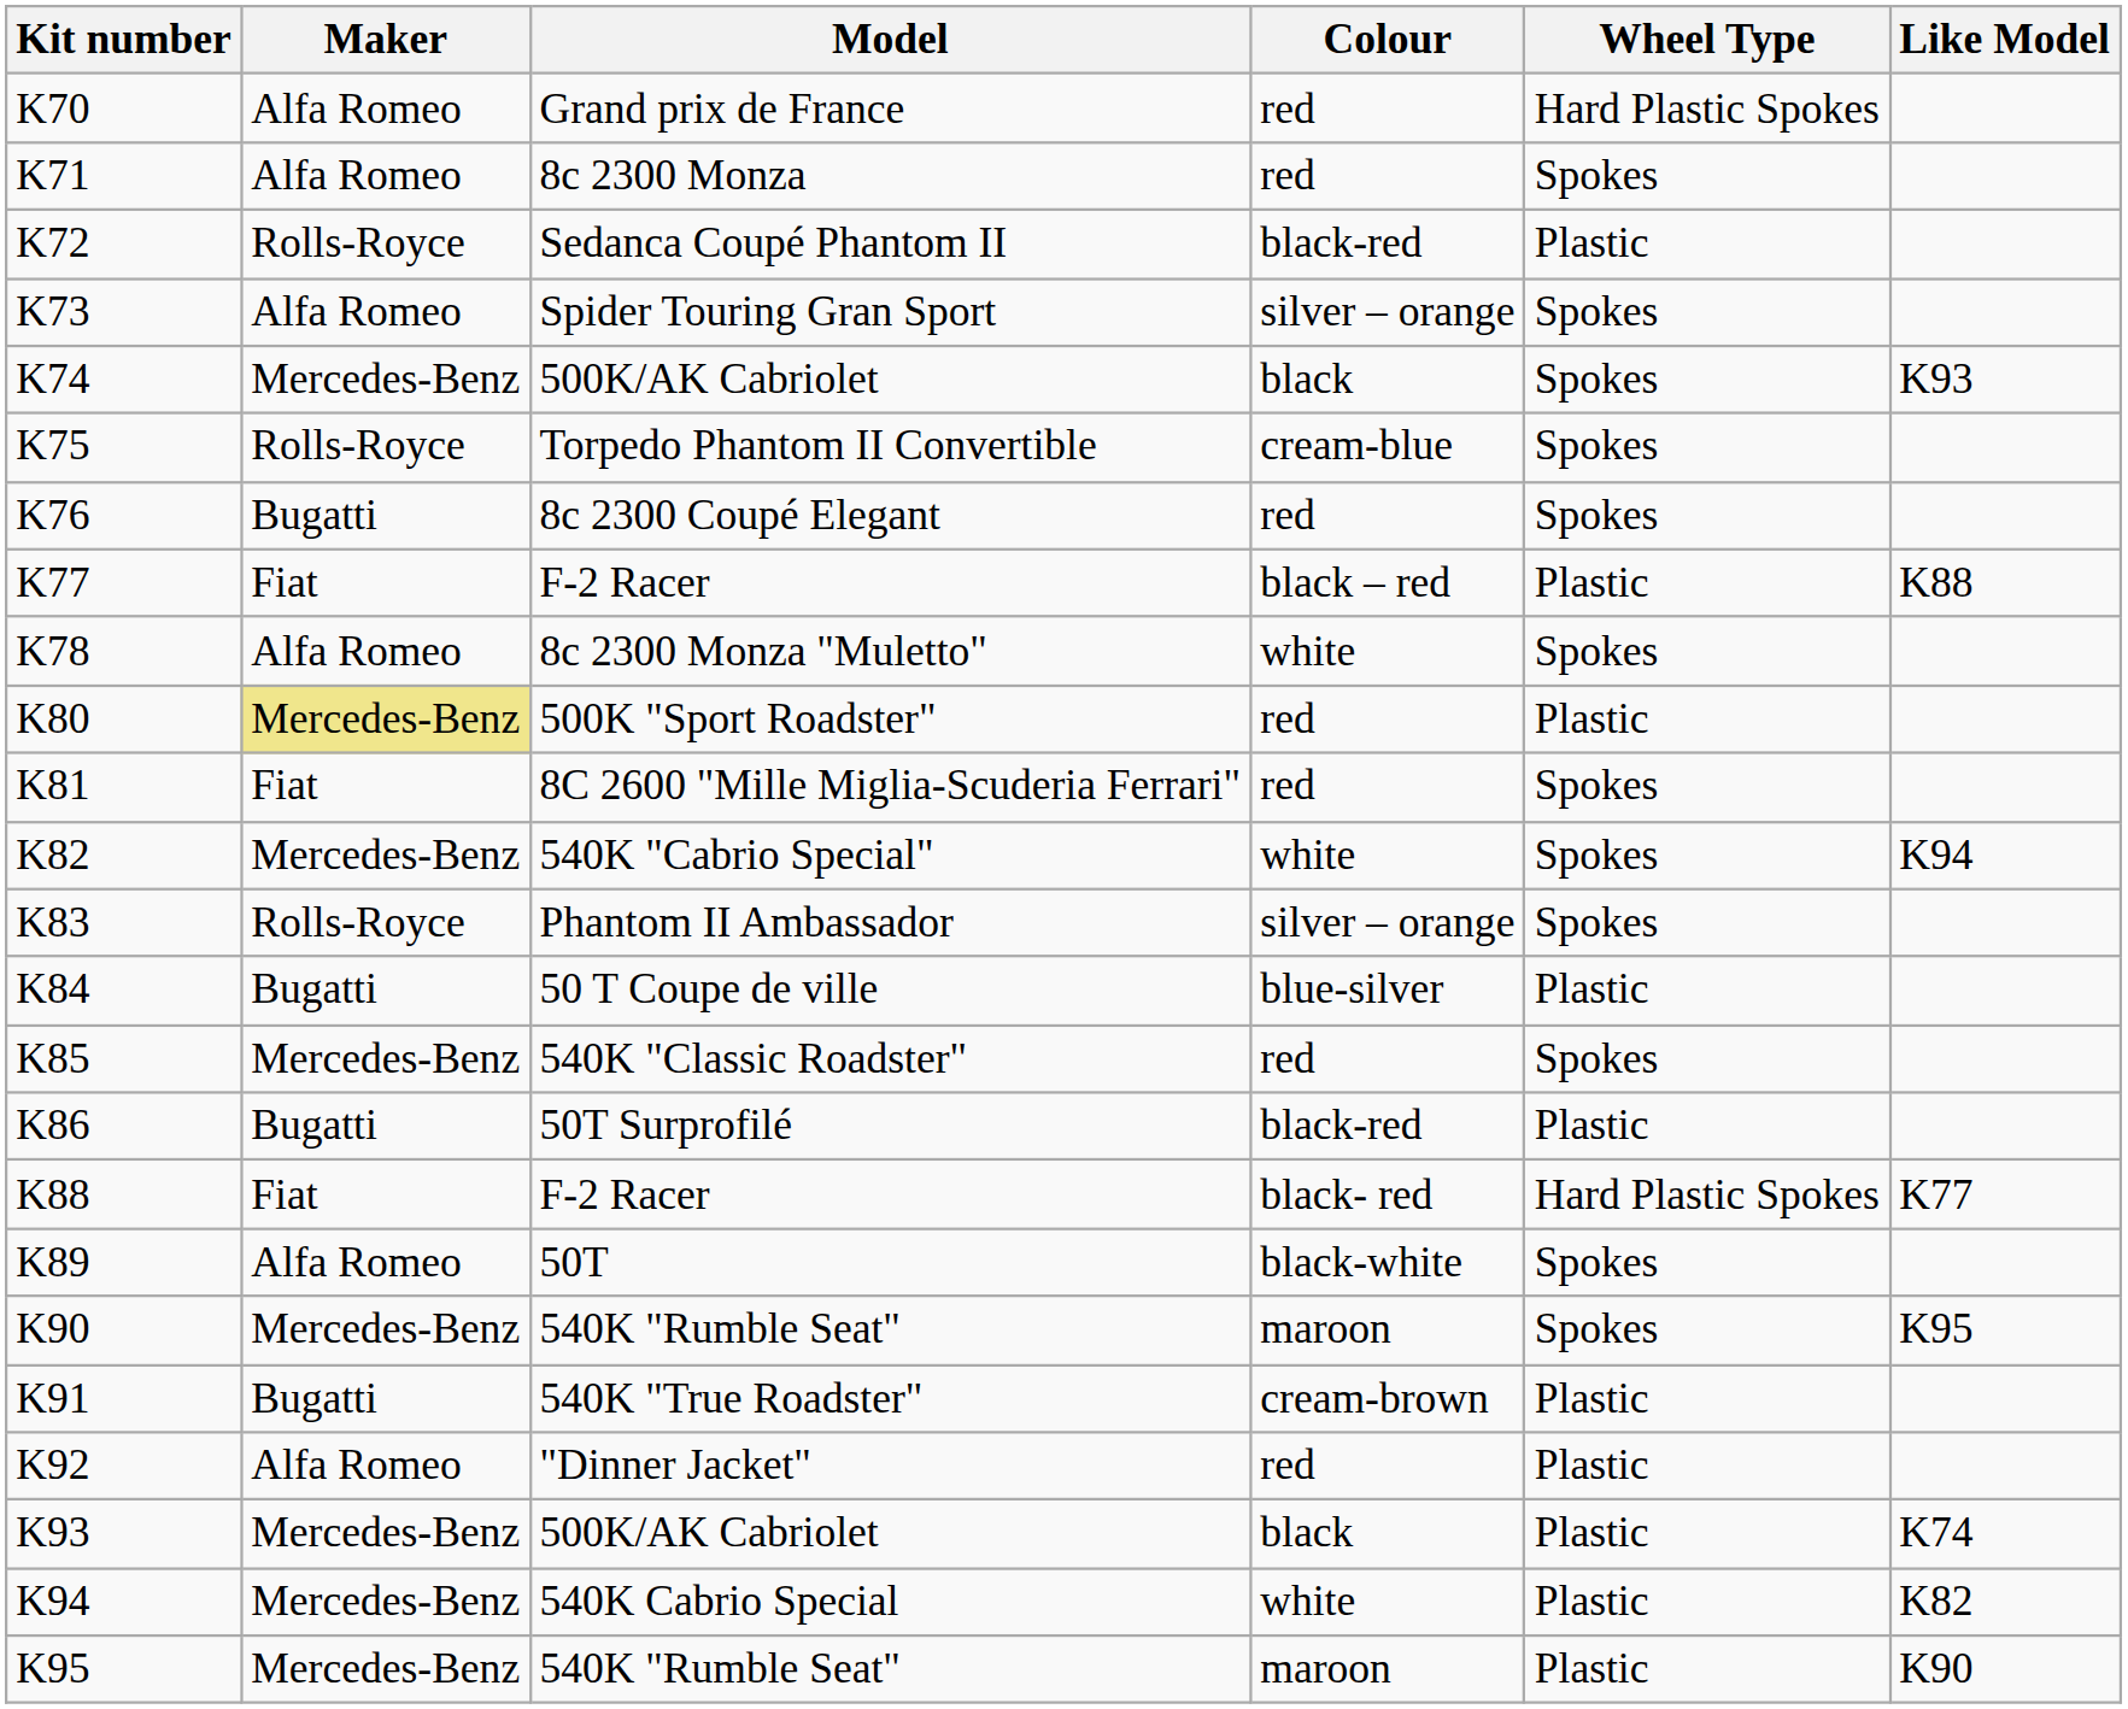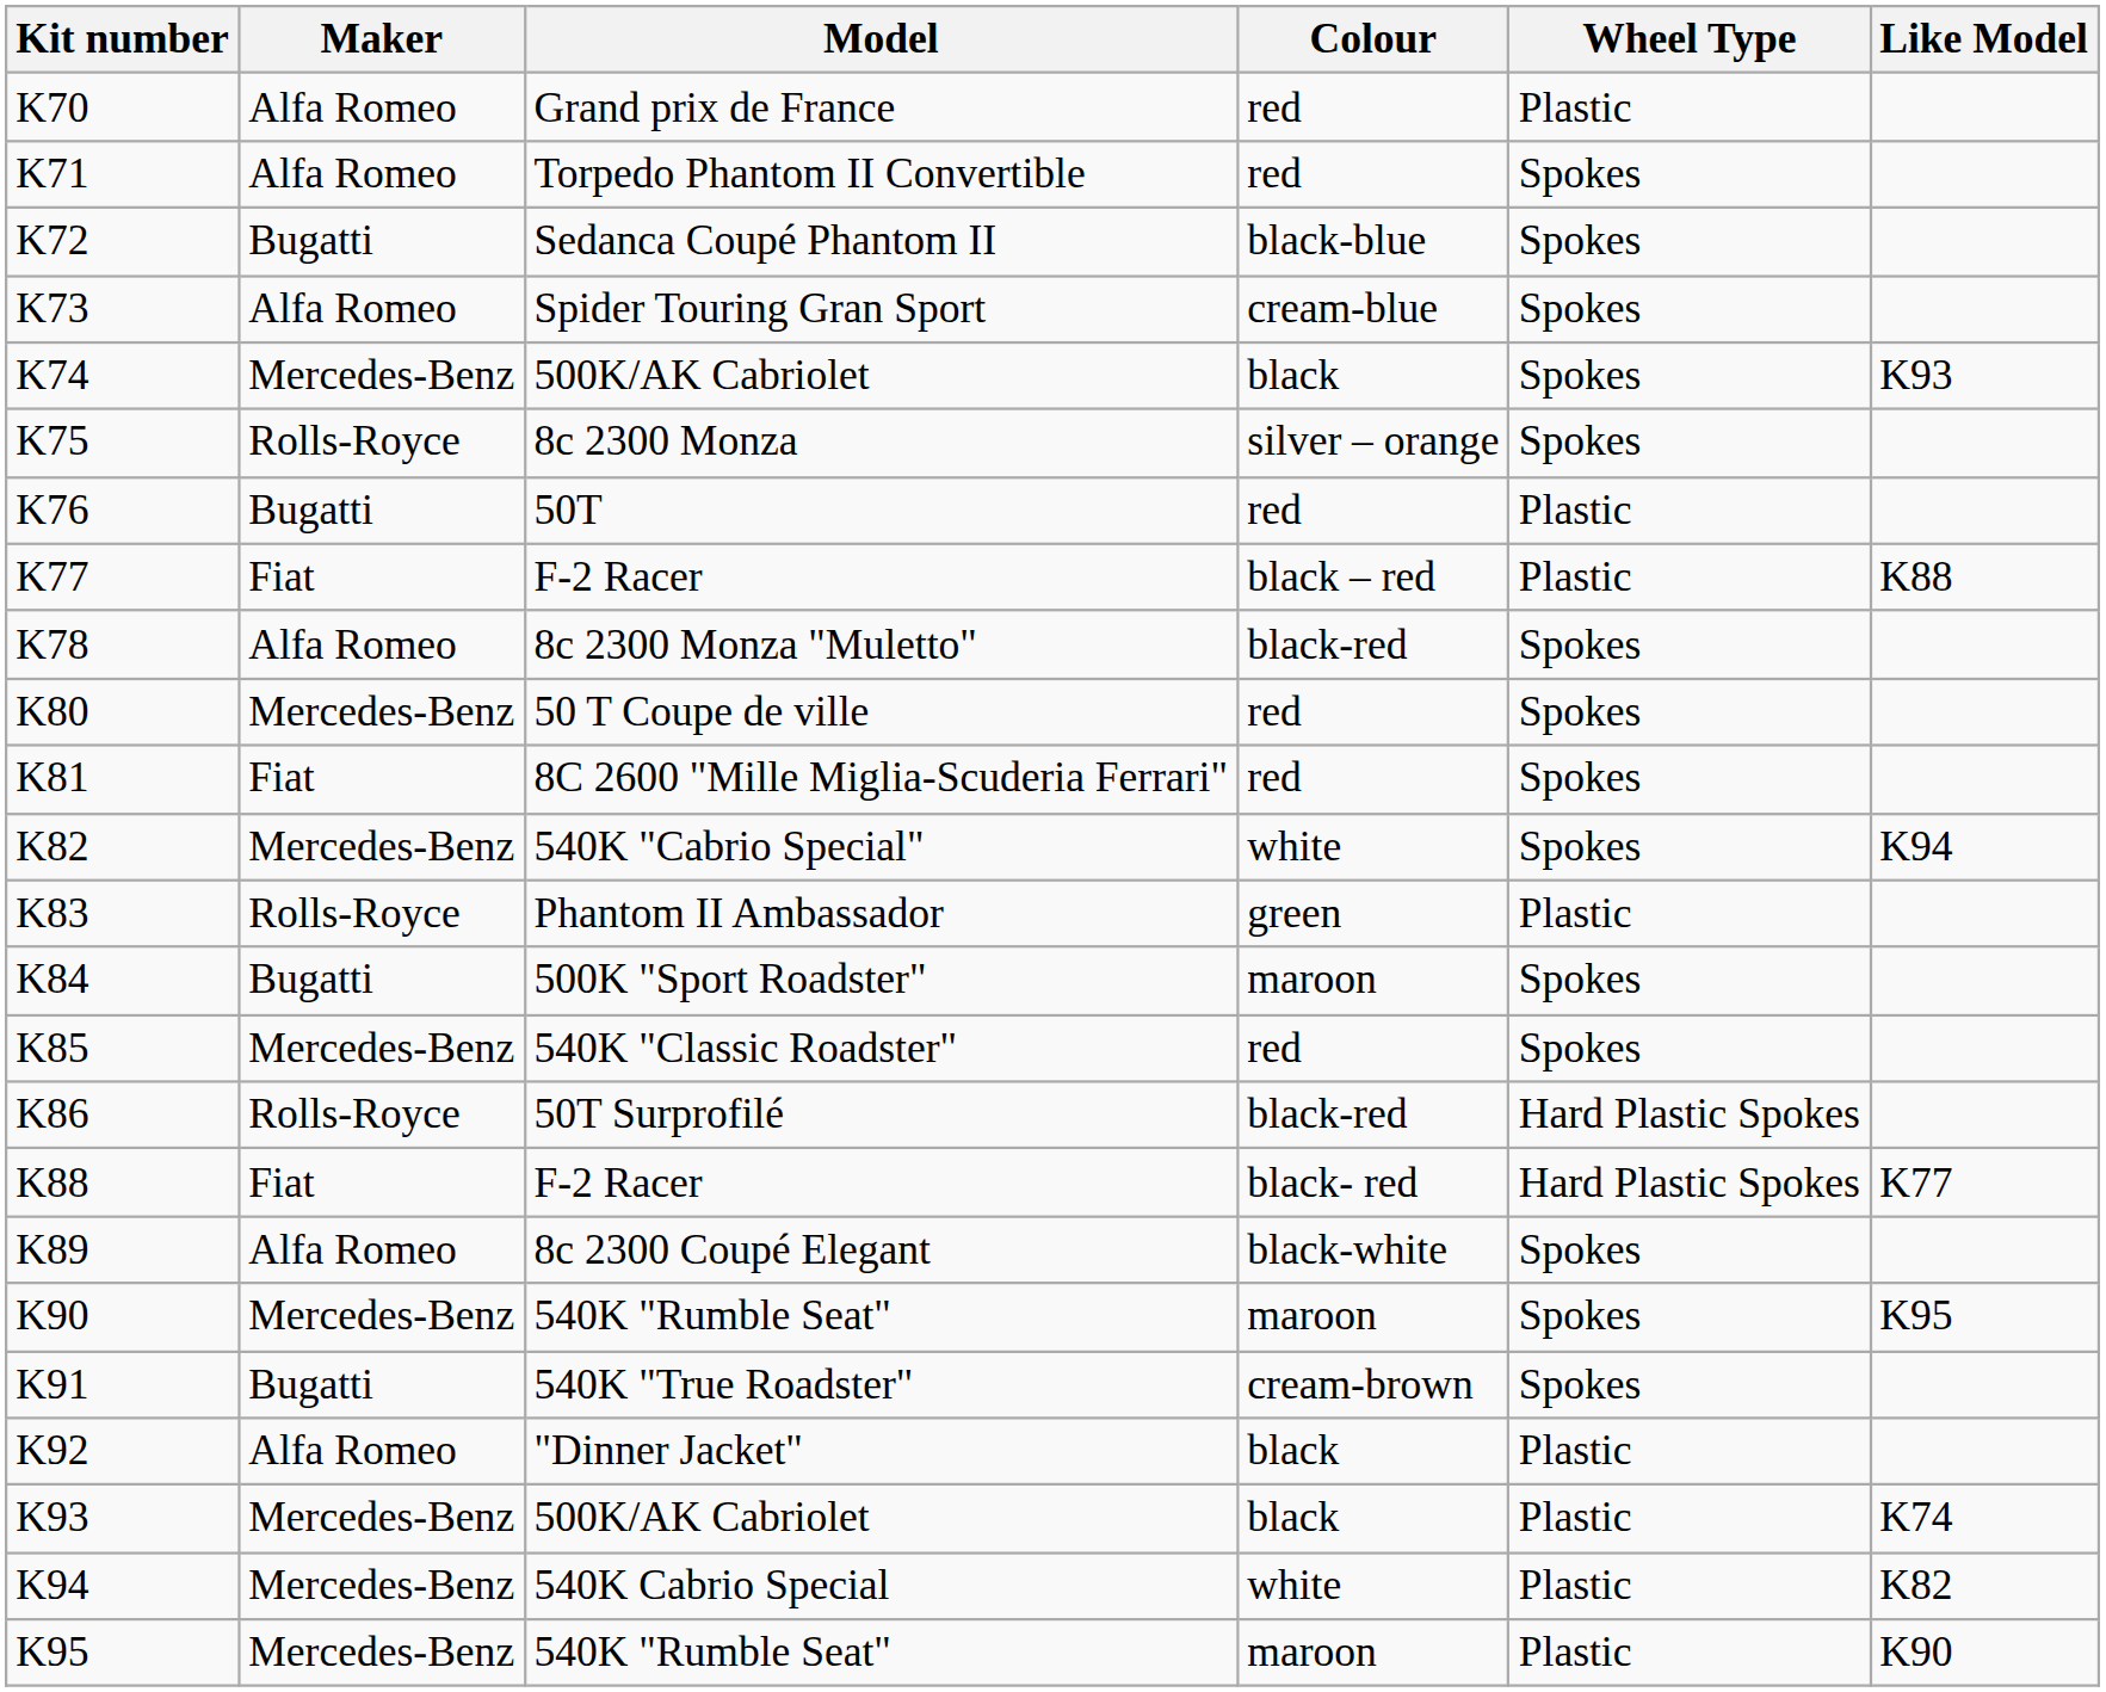K70 | Wheel Type: Hard Plastic Spokes -> Plastic
K71 | Model: 8c 2300 Monza -> Torpedo Phantom II Convertible
K72 | Maker: Rolls-Royce -> Bugatti
K72 | Colour: black-red -> black-blue
K72 | Wheel Type: Plastic -> Spokes
K73 | Colour: silver – orange -> cream-blue
K75 | Model: Torpedo Phantom II Convertible -> 8c 2300 Monza
K75 | Colour: cream-blue -> silver – orange
K76 | Model: 8c 2300 Coupé Elegant -> 50T
K76 | Wheel Type: Spokes -> Plastic
K78 | Colour: white -> black-red
K80 | Maker: khaki background -> no background
K80 | Model: 500K "Sport Roadster" -> 50 T Coupe de ville
K80 | Wheel Type: Plastic -> Spokes
K83 | Colour: silver – orange -> green
K83 | Wheel Type: Spokes -> Plastic
K84 | Model: 50 T Coupe de ville -> 500K "Sport Roadster"
K84 | Colour: blue-silver -> maroon
K84 | Wheel Type: Plastic -> Spokes
K86 | Maker: Bugatti -> Rolls-Royce
K86 | Wheel Type: Plastic -> Hard Plastic Spokes
K89 | Model: 50T -> 8c 2300 Coupé Elegant
K91 | Wheel Type: Plastic -> Spokes
K92 | Colour: red -> black
